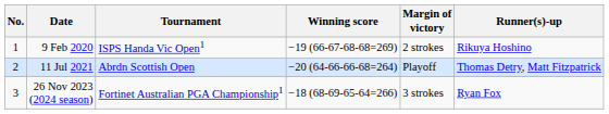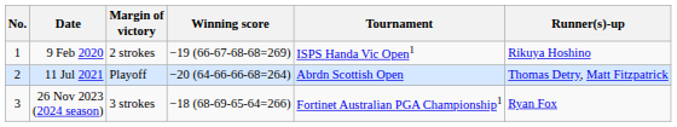columns swapped: Tournament <-> Margin of victory
